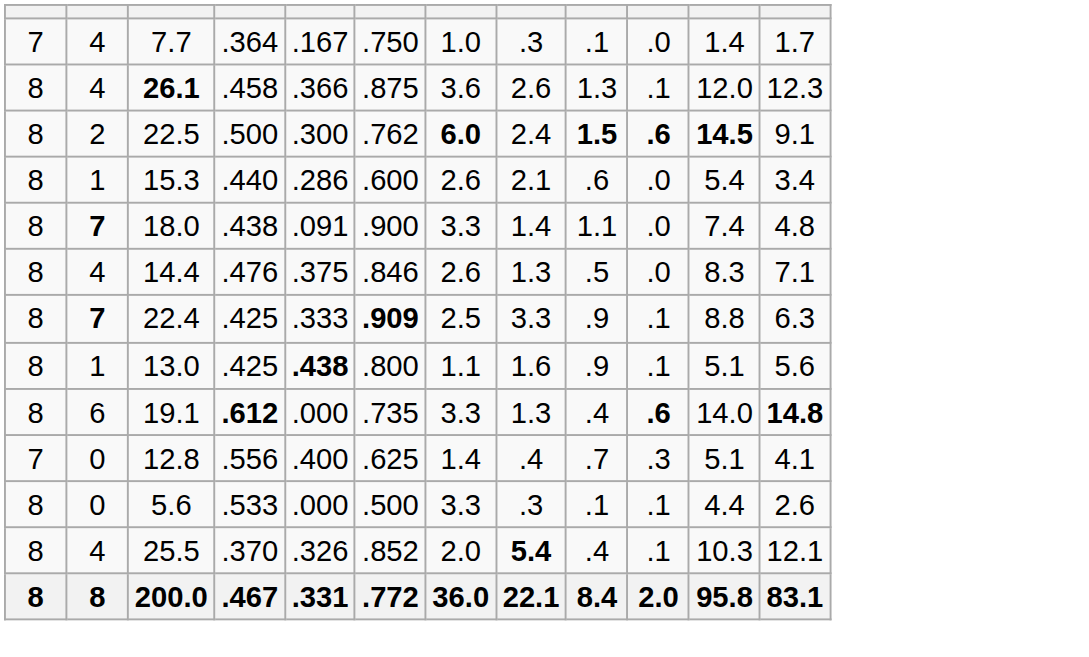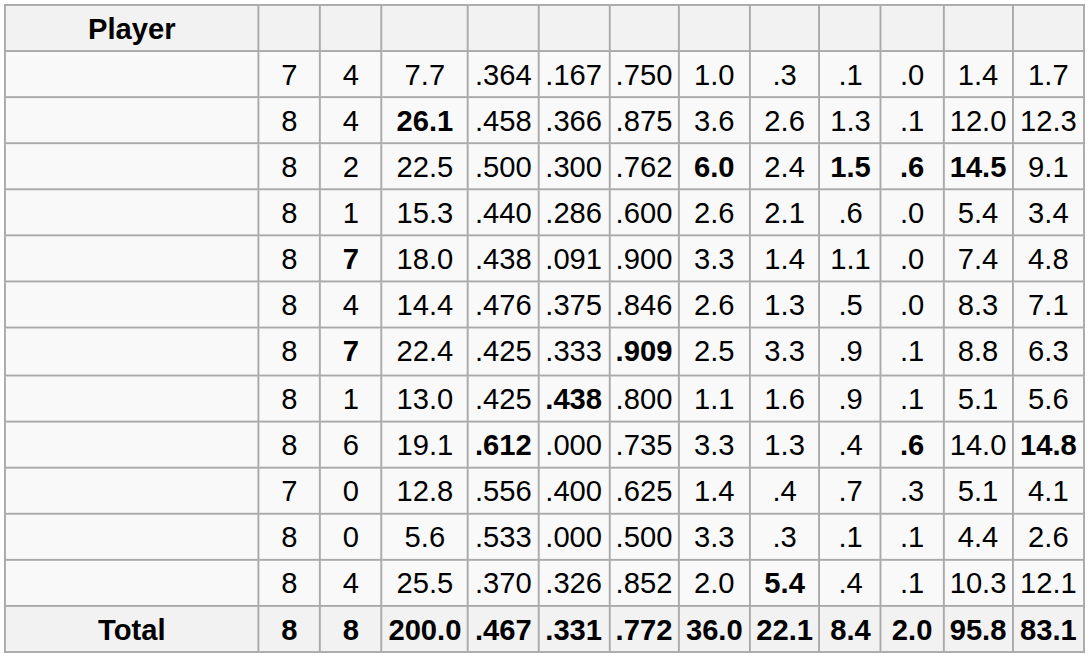+ column: Player | Total
